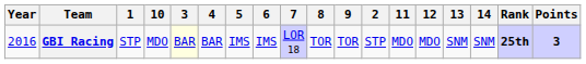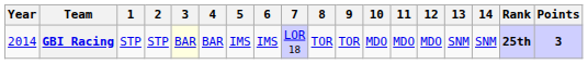columns swapped: 2 <-> 10
GBI Racing | Year: 2016 -> 2014
